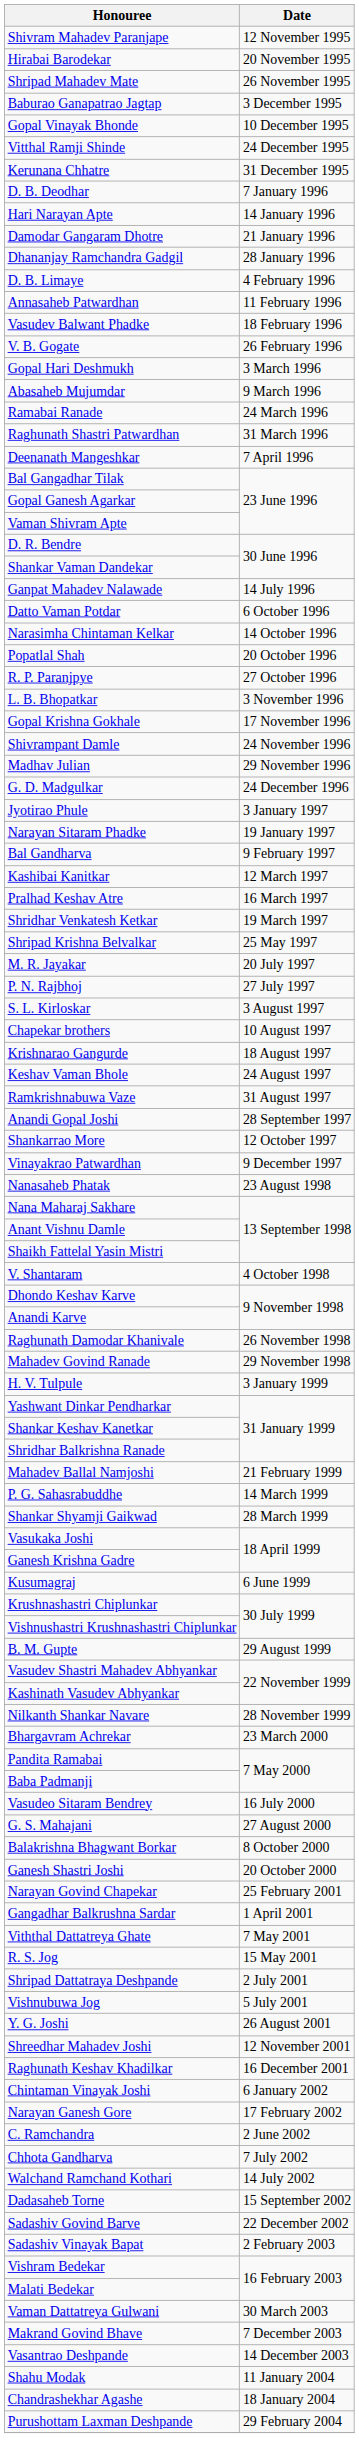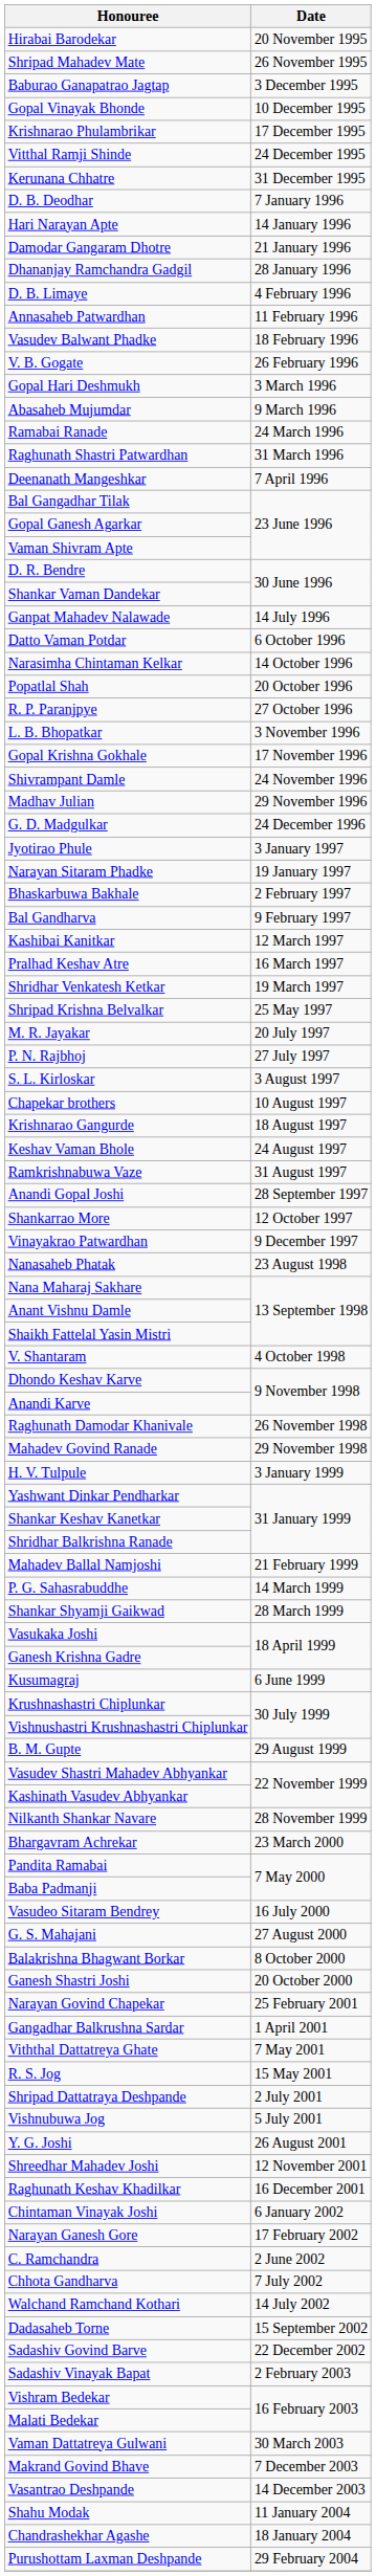- row: Shivram Mahadev Paranjape | 12 November 1995
+ row: Krishnarao Phulambrikar | 17 December 1995
+ row: Bhaskarbuwa Bakhale | 2 February 1997
